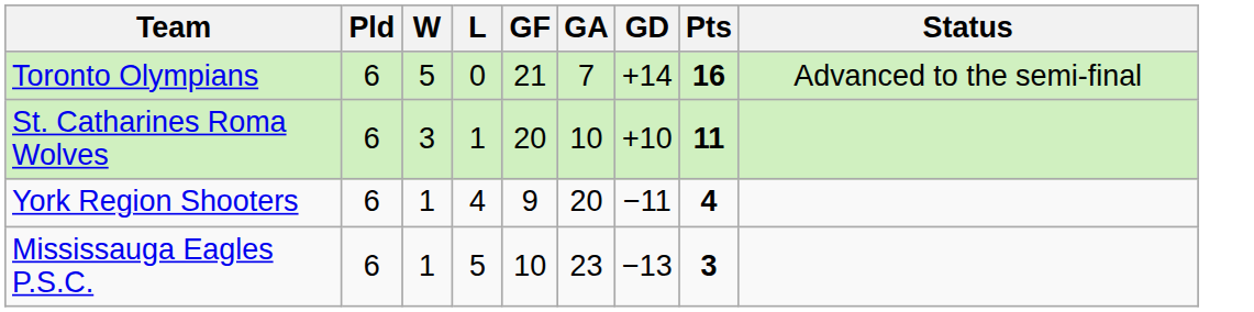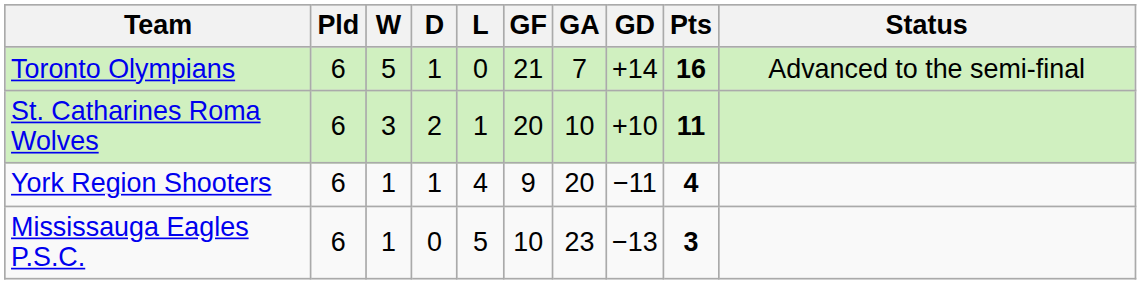+ column: D | 1 | 2 | 1 | 0
